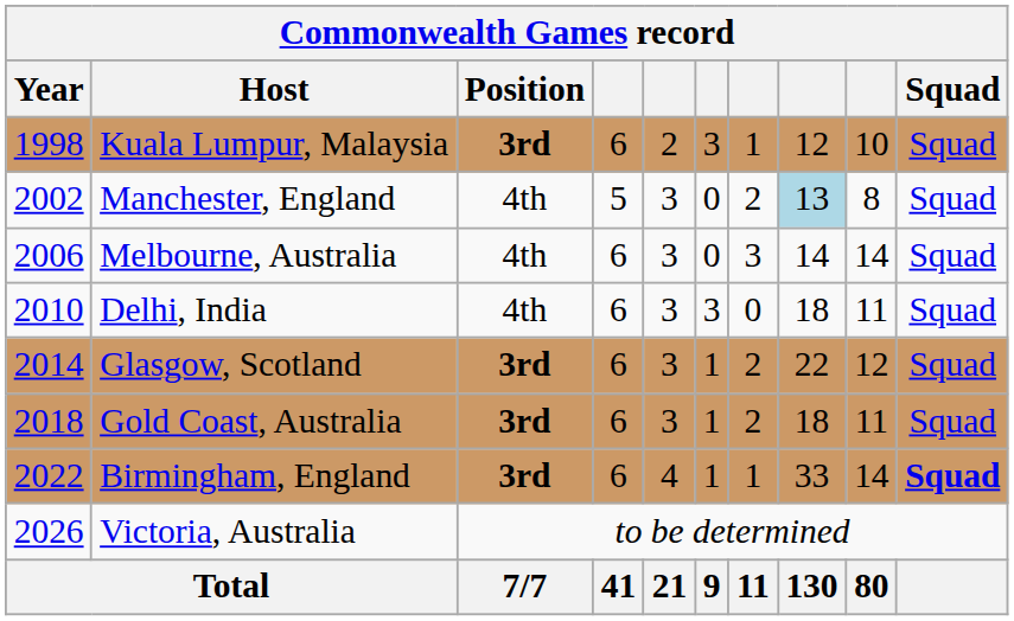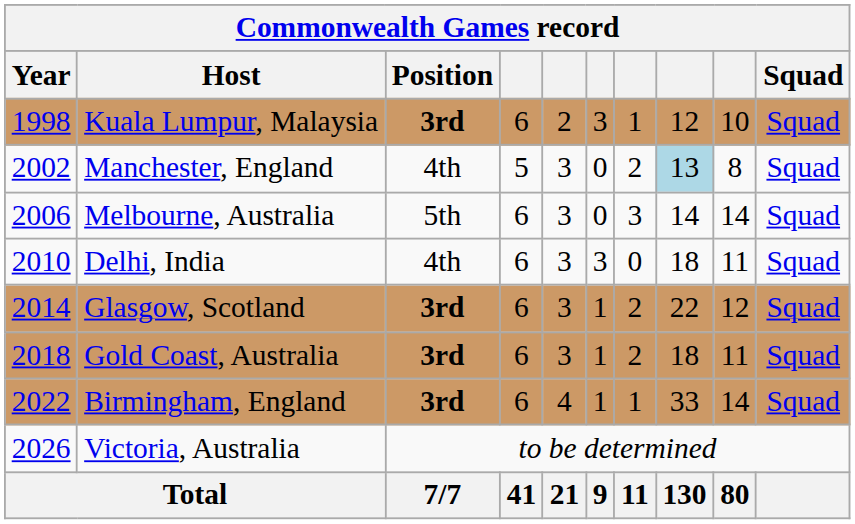Melbourne, Australia | Position: 4th -> 5th
Birmingham, England | Squad: bold -> normal
